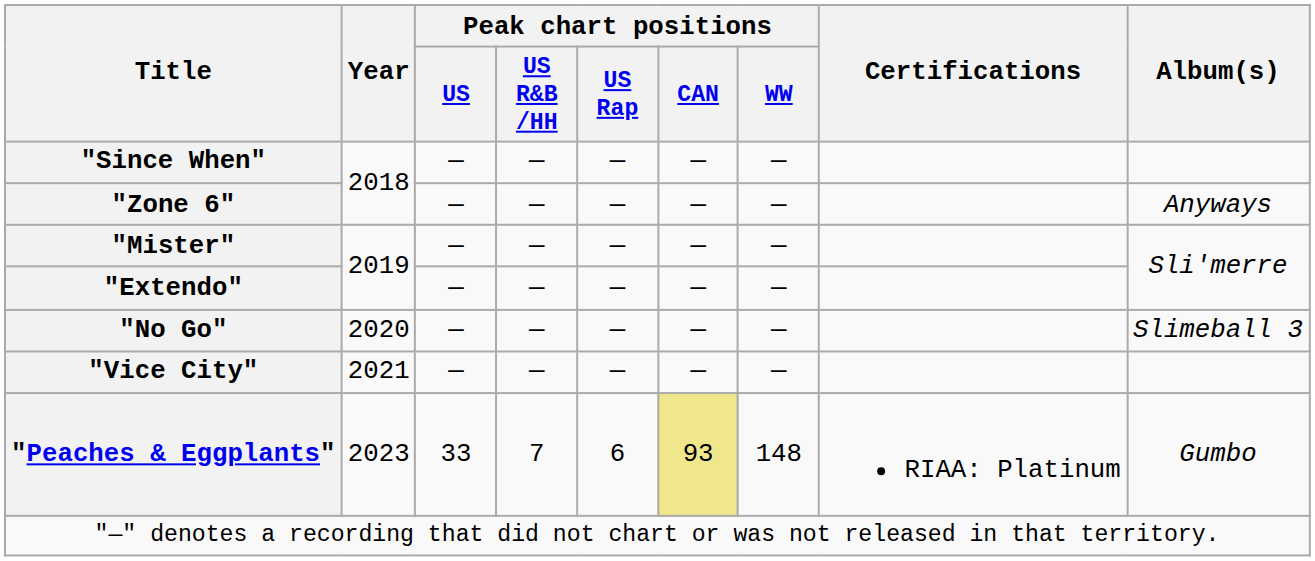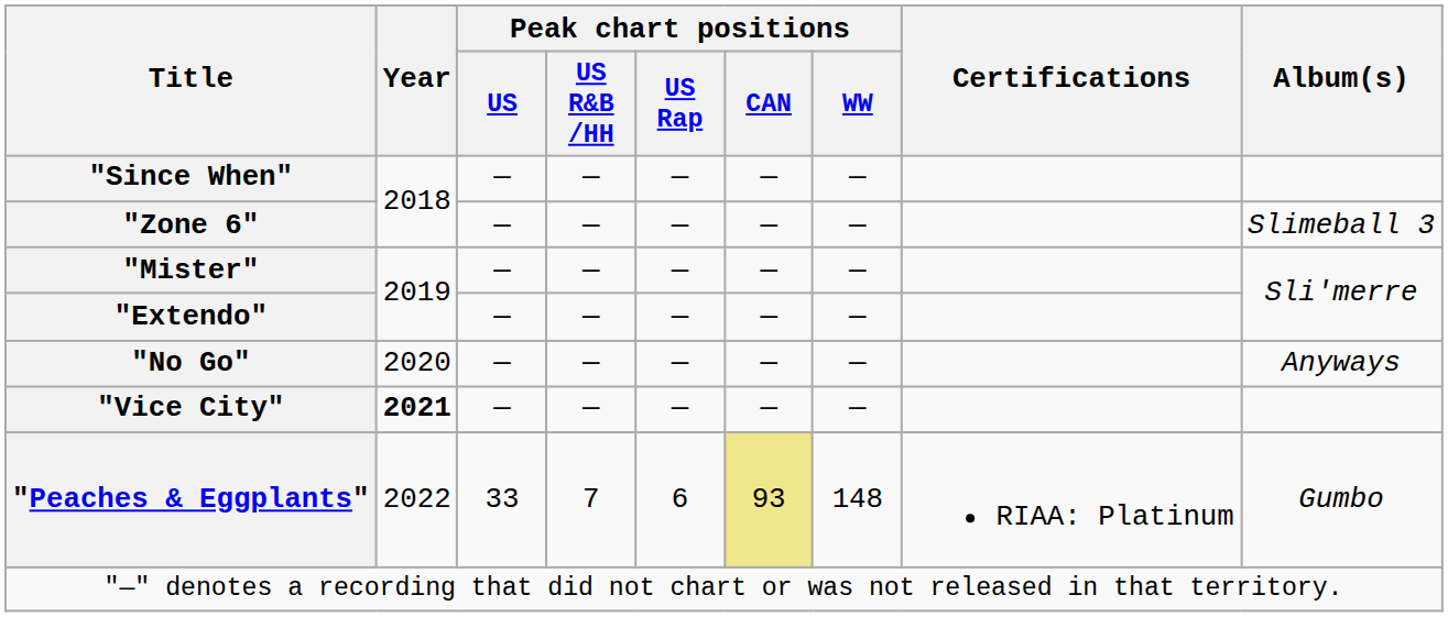"Zone 6" | Album(s): Anyways -> Slimeball 3
"No Go" | Album(s): Slimeball 3 -> Anyways
"Vice City" | Year: normal -> bold
"Peaches & Eggplants" | Year: 2023 -> 2022
